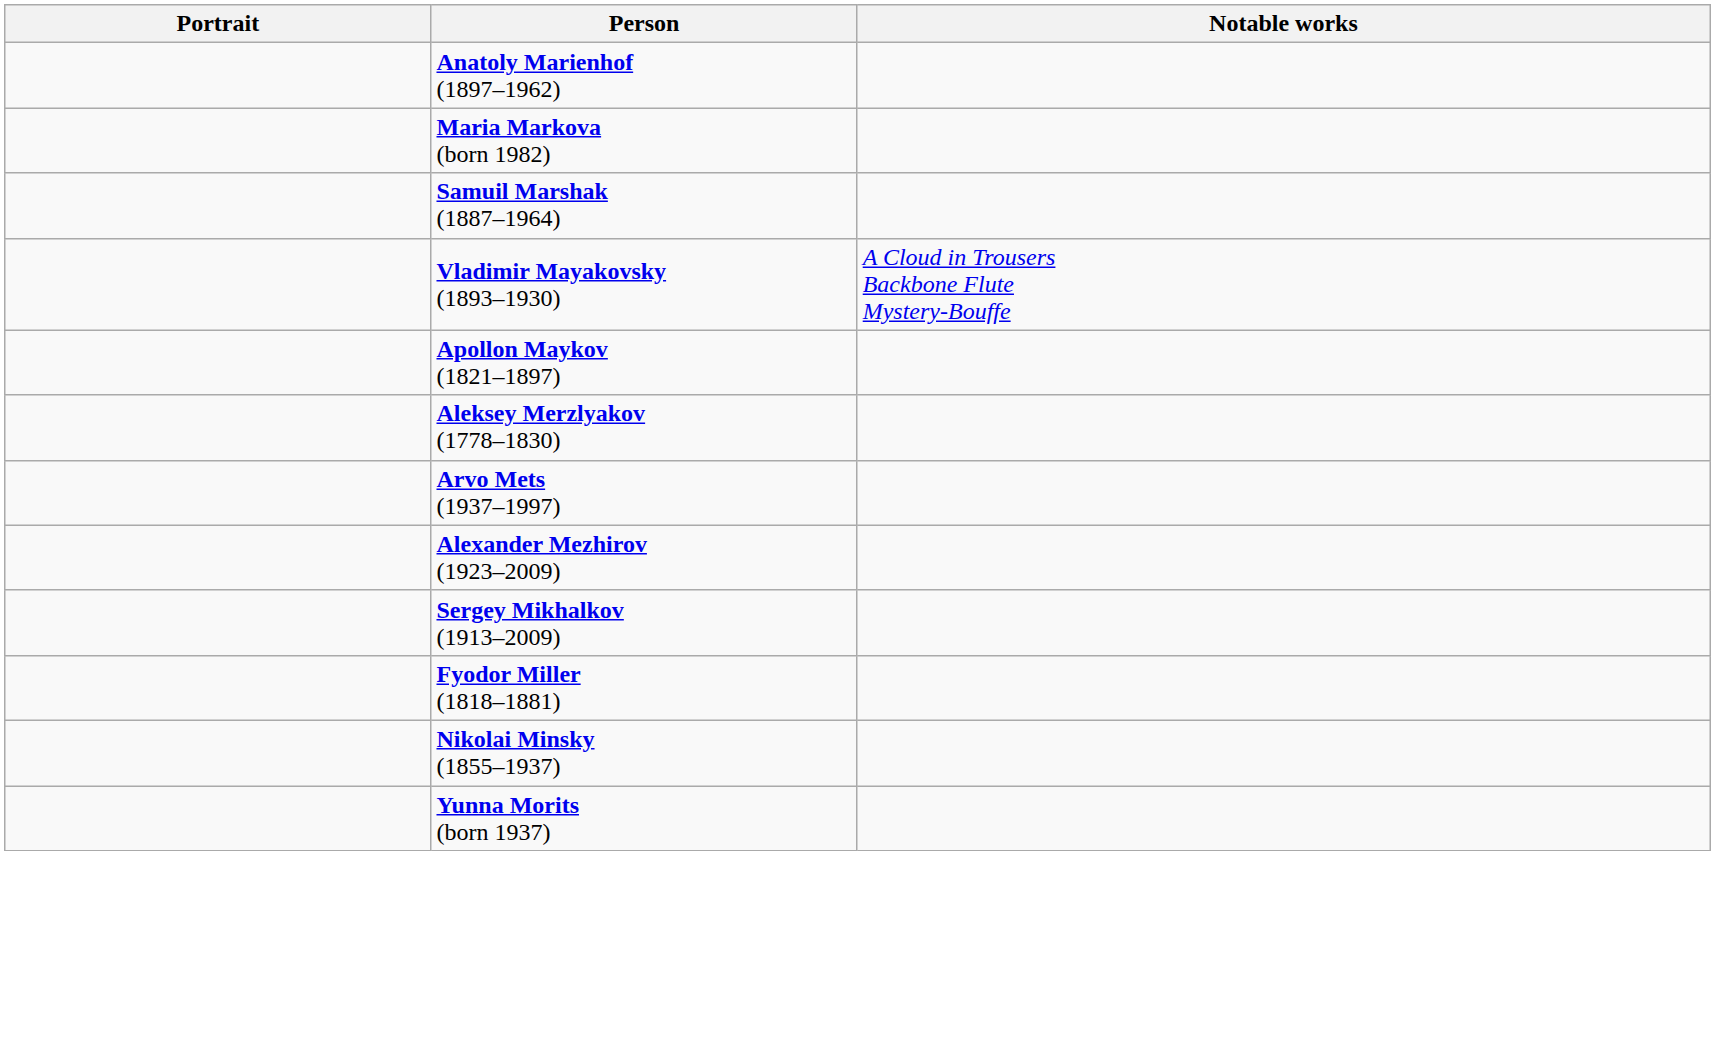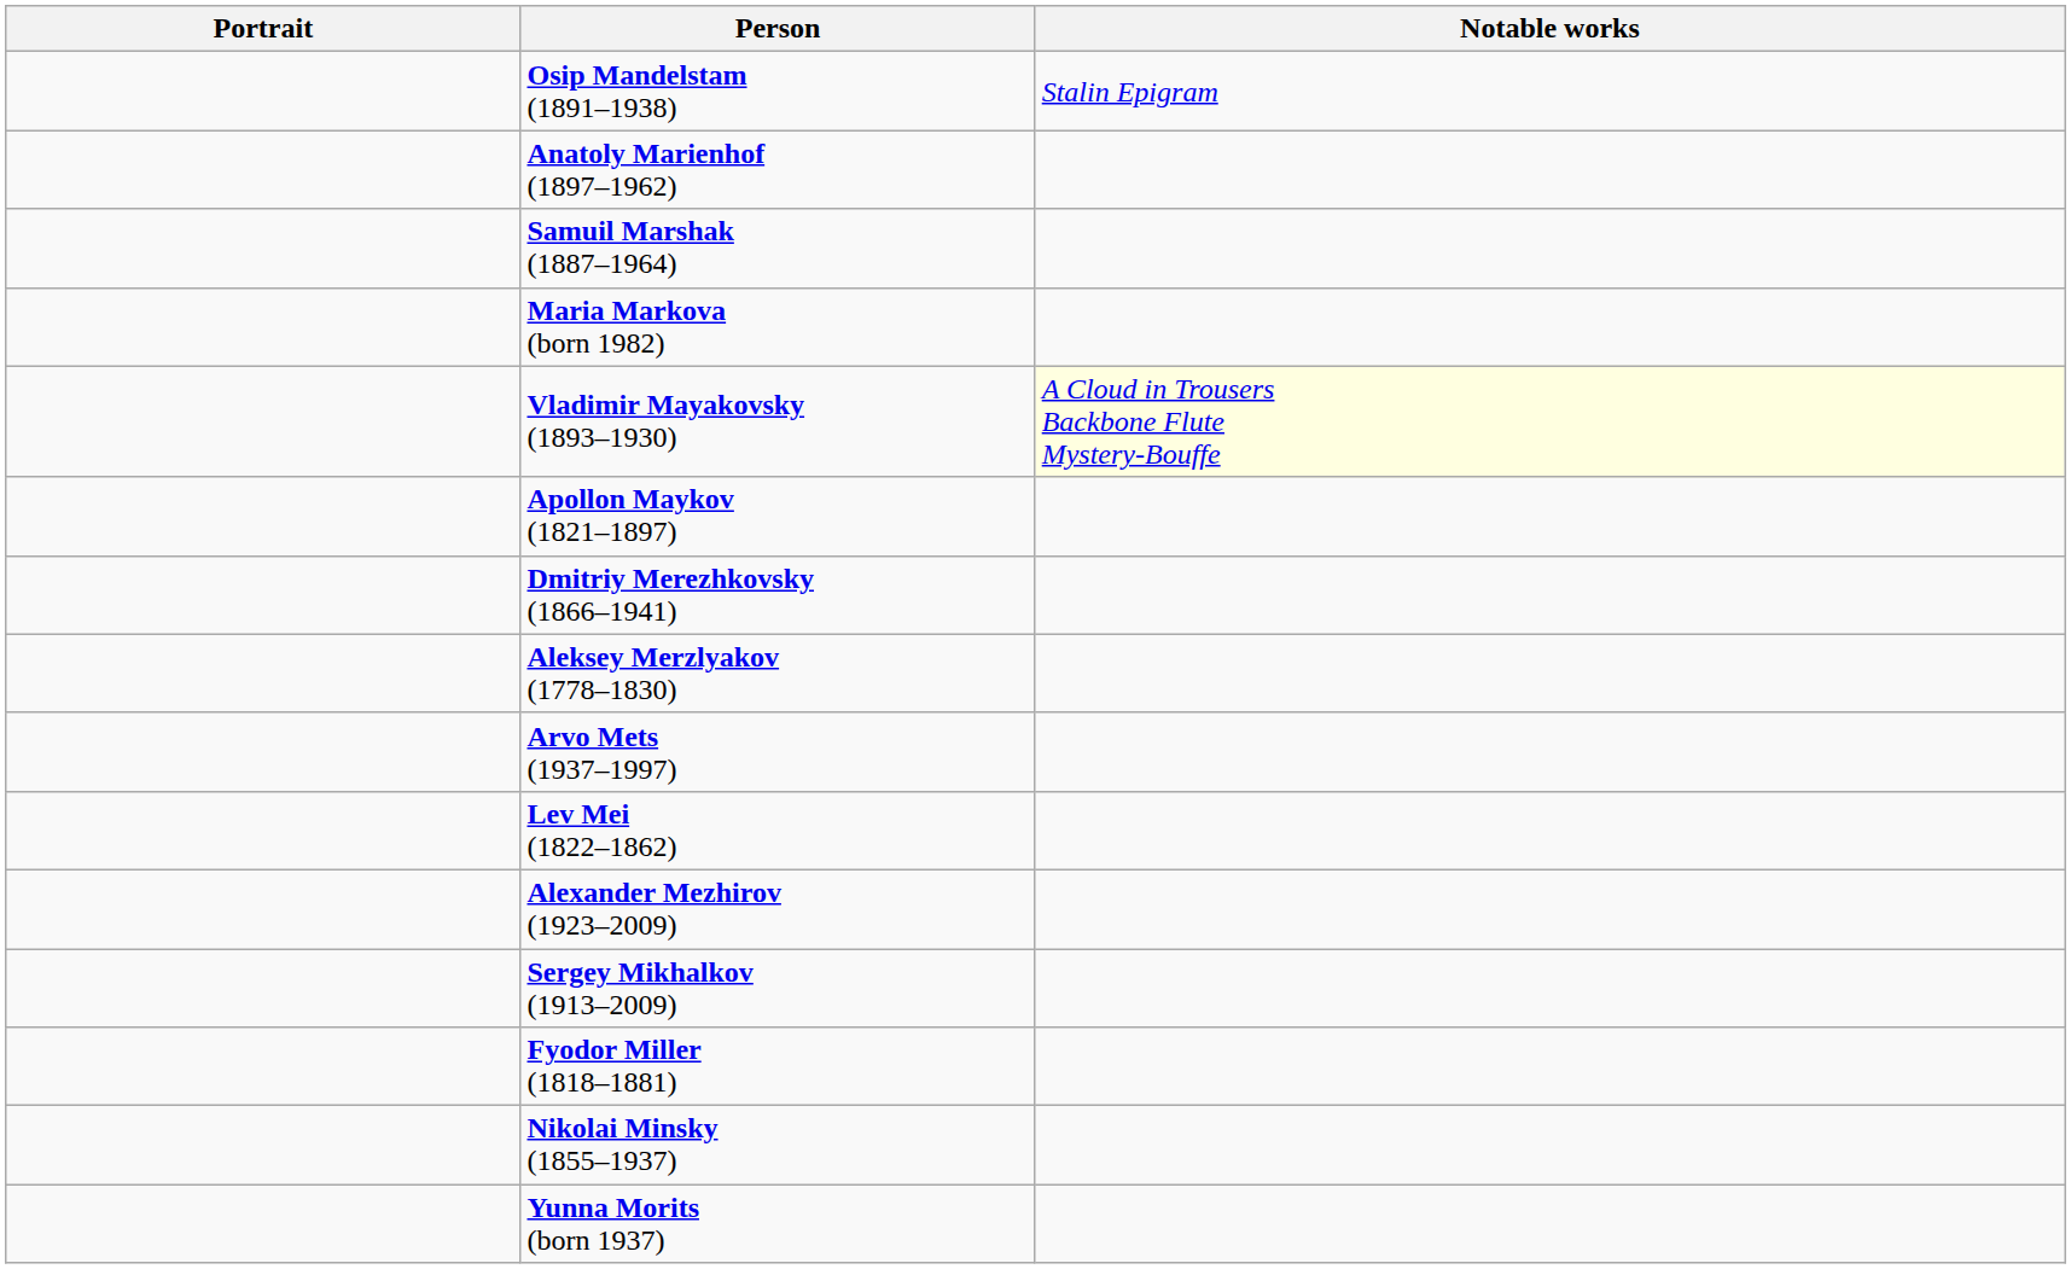+ row: Osip Mandelstam (1891–1938) | Stalin Epigram
rows swapped: Maria Markova (born 1982) <-> Samuil Marshak (1887–1964)
Vladimir Mayakovsky (1893–1930) | Notable works: no background -> lightyellow background
+ row: Dmitriy Merezhkovsky (1866–1941)
+ row: Lev Mei (1822–1862)
